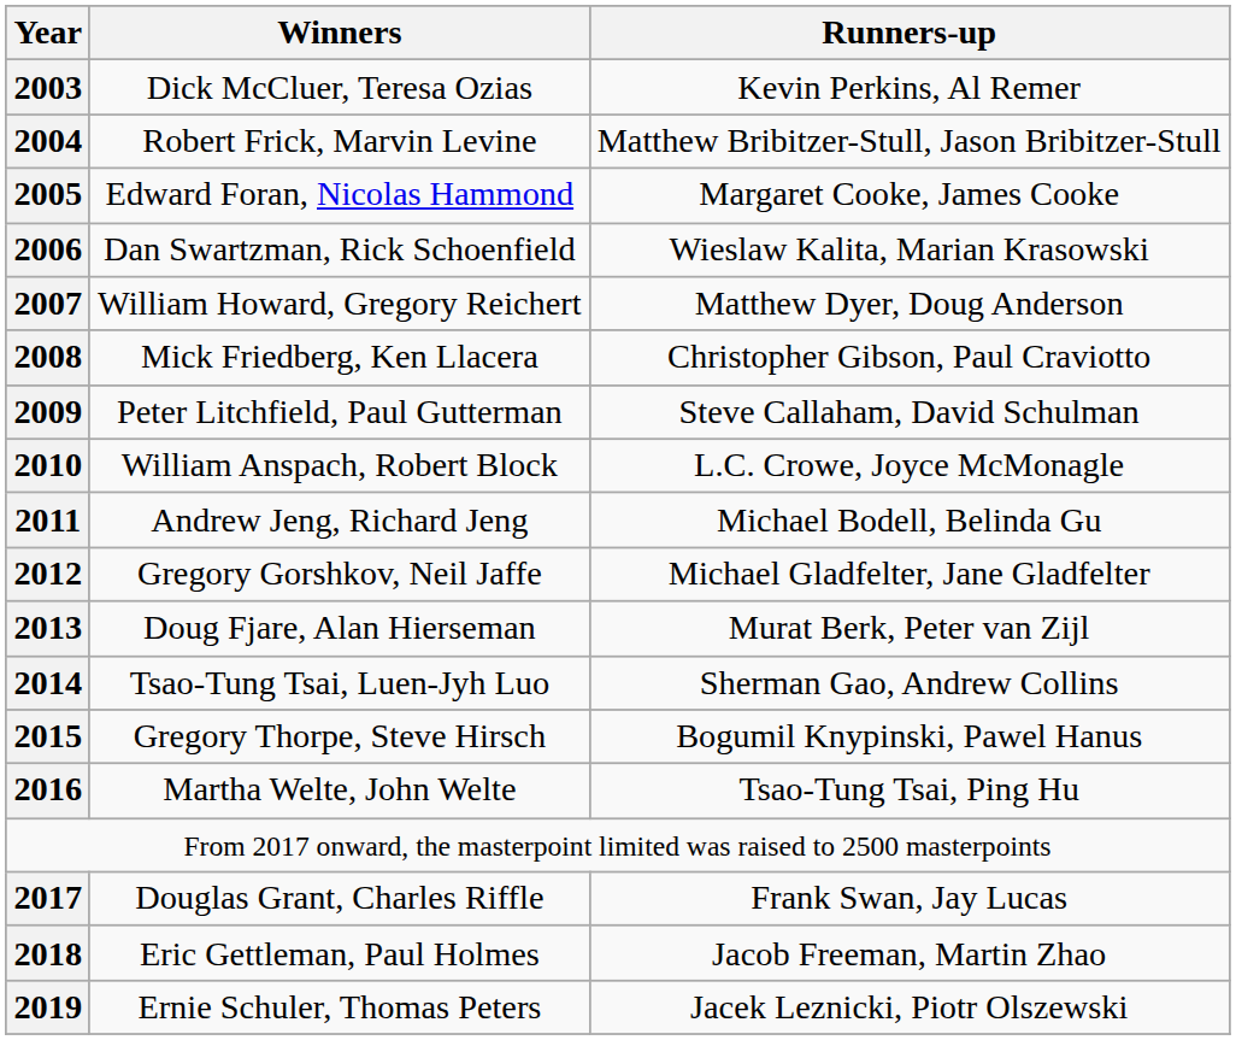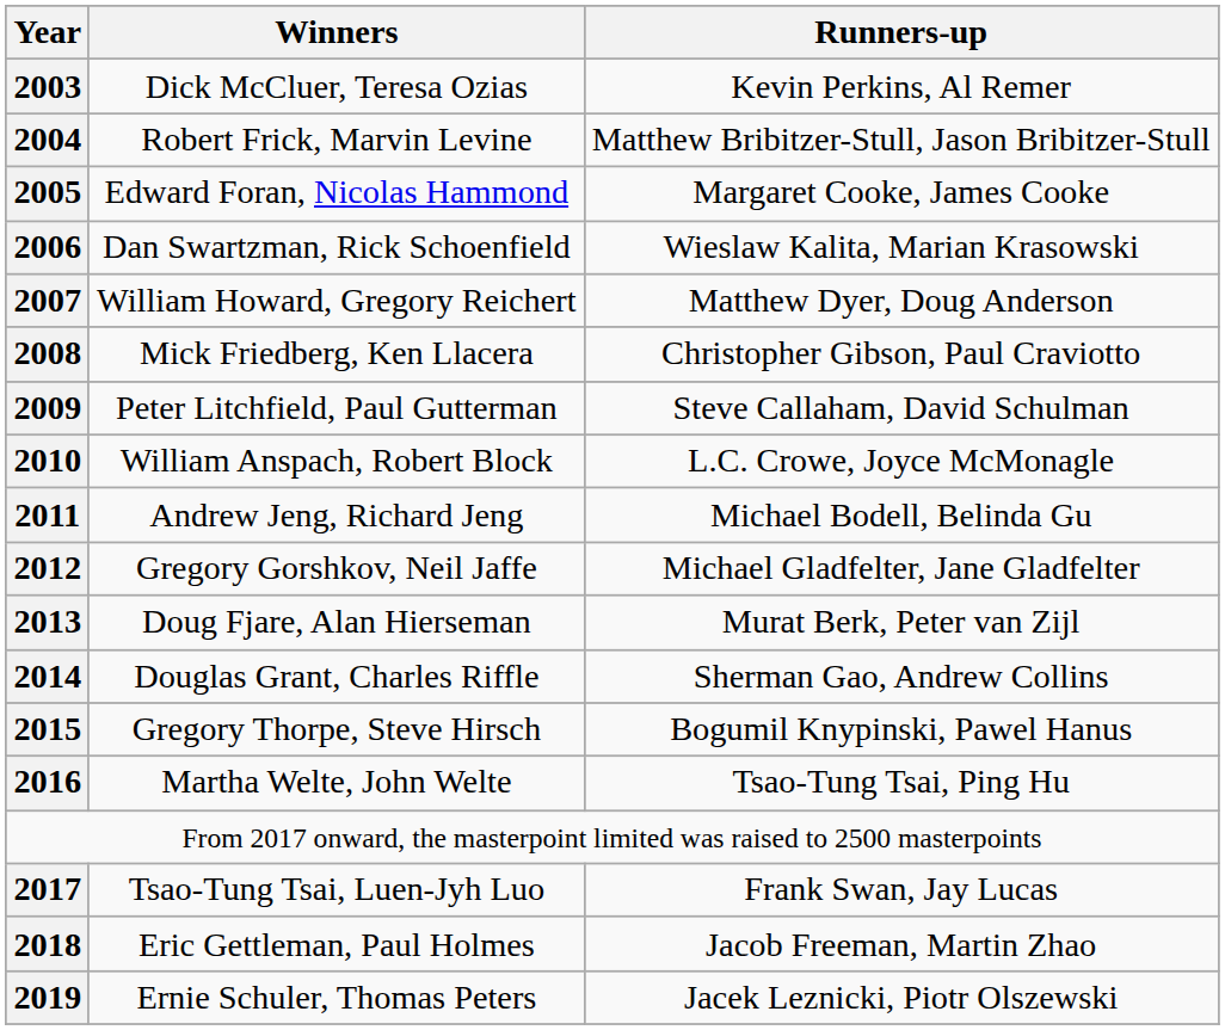2014 | Winners: Tsao-Tung Tsai, Luen-Jyh Luo -> Douglas Grant, Charles Riffle
2017 | Winners: Douglas Grant, Charles Riffle -> Tsao-Tung Tsai, Luen-Jyh Luo
